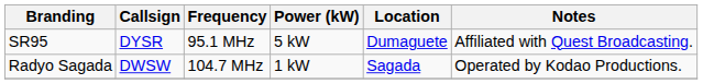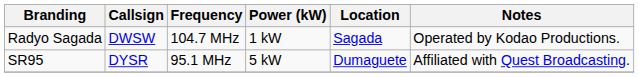rows swapped: Radyo Sagada <-> SR95
